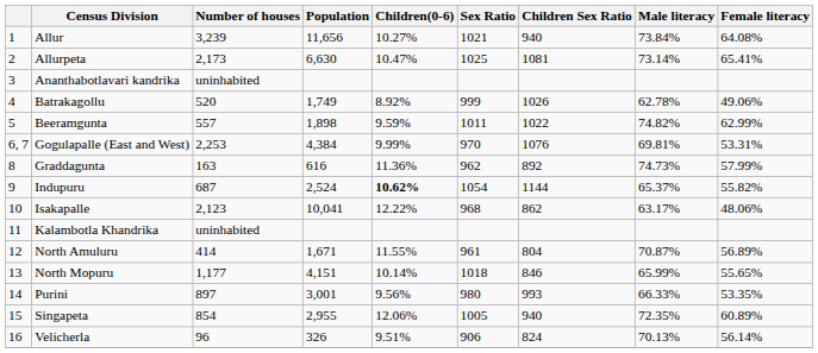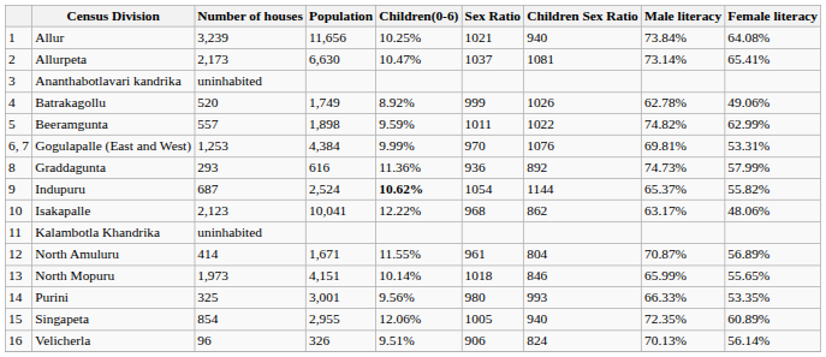Allur | Children(0-6): 10.27% -> 10.25%
Allurpeta | Sex Ratio: 1025 -> 1037
Gogulapalle (East and West) | Number of houses: 2,253 -> 1,253
Graddagunta | Number of houses: 163 -> 293
Graddagunta | Sex Ratio: 962 -> 936
North Mopuru | Number of houses: 1,177 -> 1,973
Purini | Number of houses: 897 -> 325
